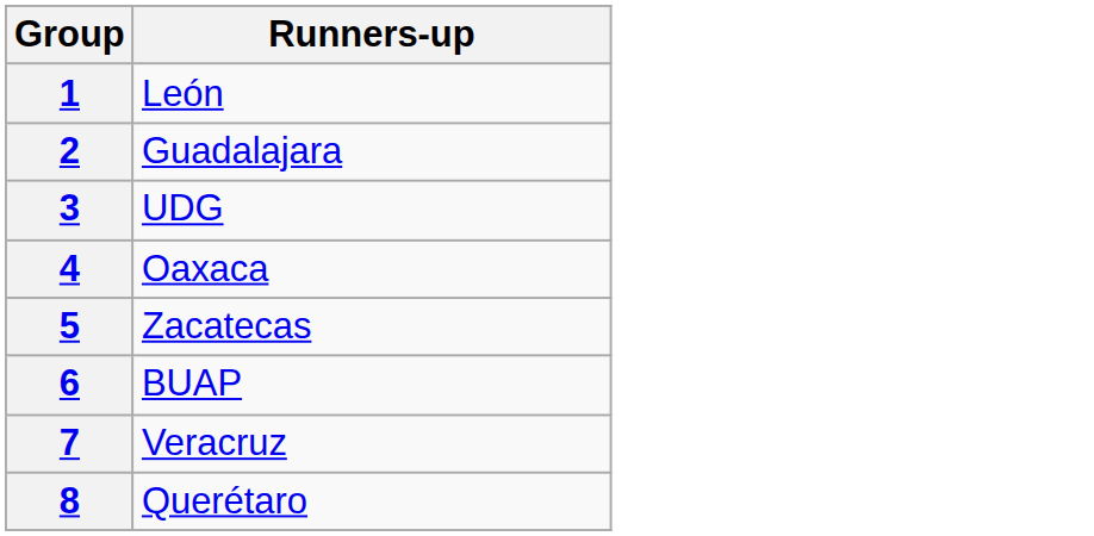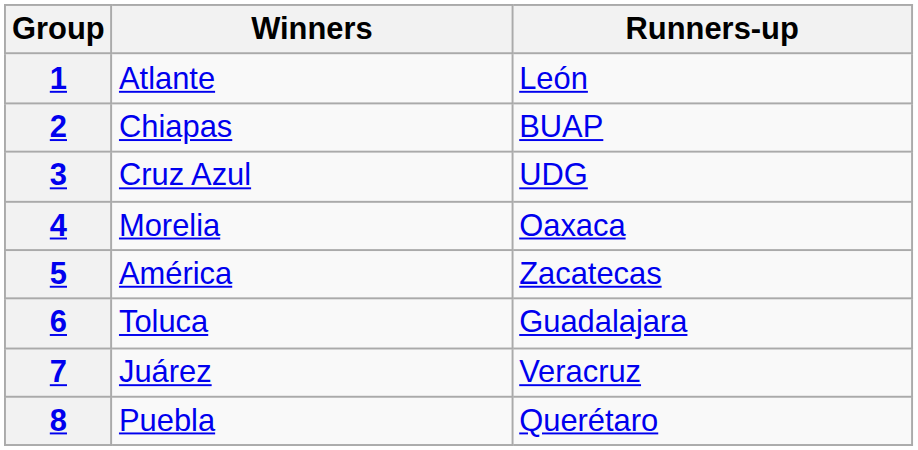+ column: Winners | Atlante | Chiapas | Cruz Azul | Morelia | América | Toluca | Juárez | Puebla
2 | Runners-up: Guadalajara -> BUAP
6 | Runners-up: BUAP -> Guadalajara
